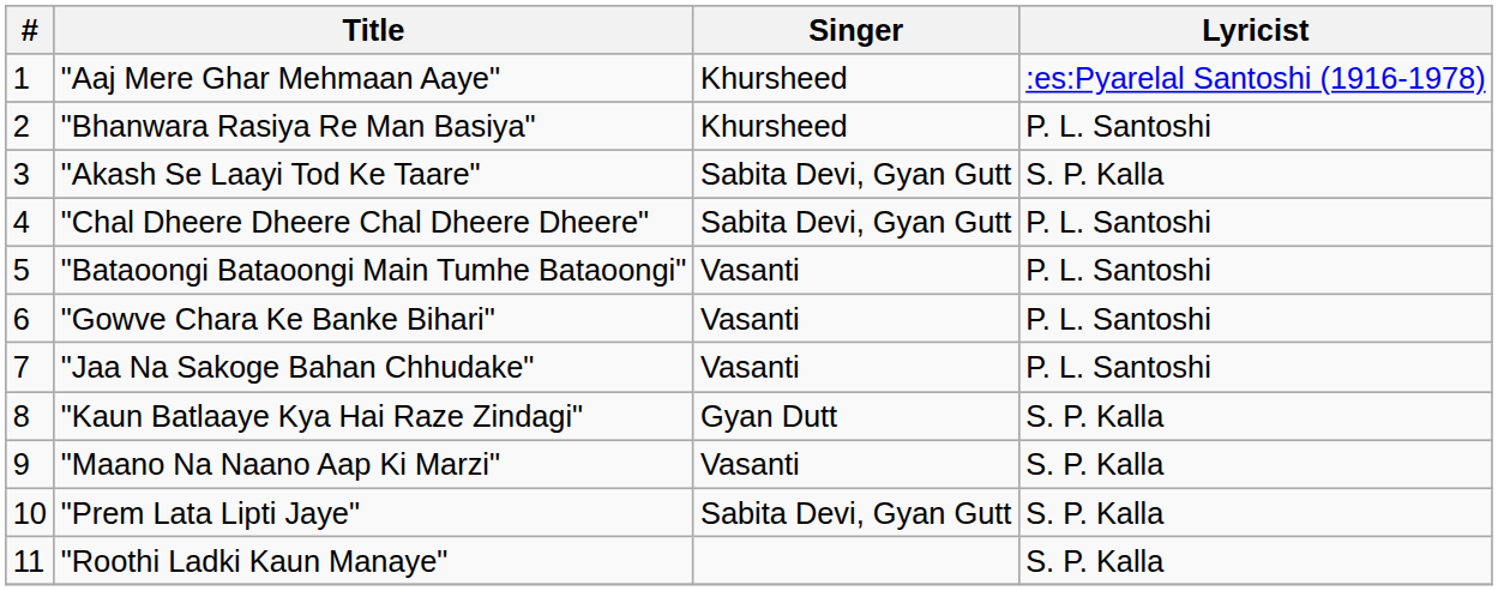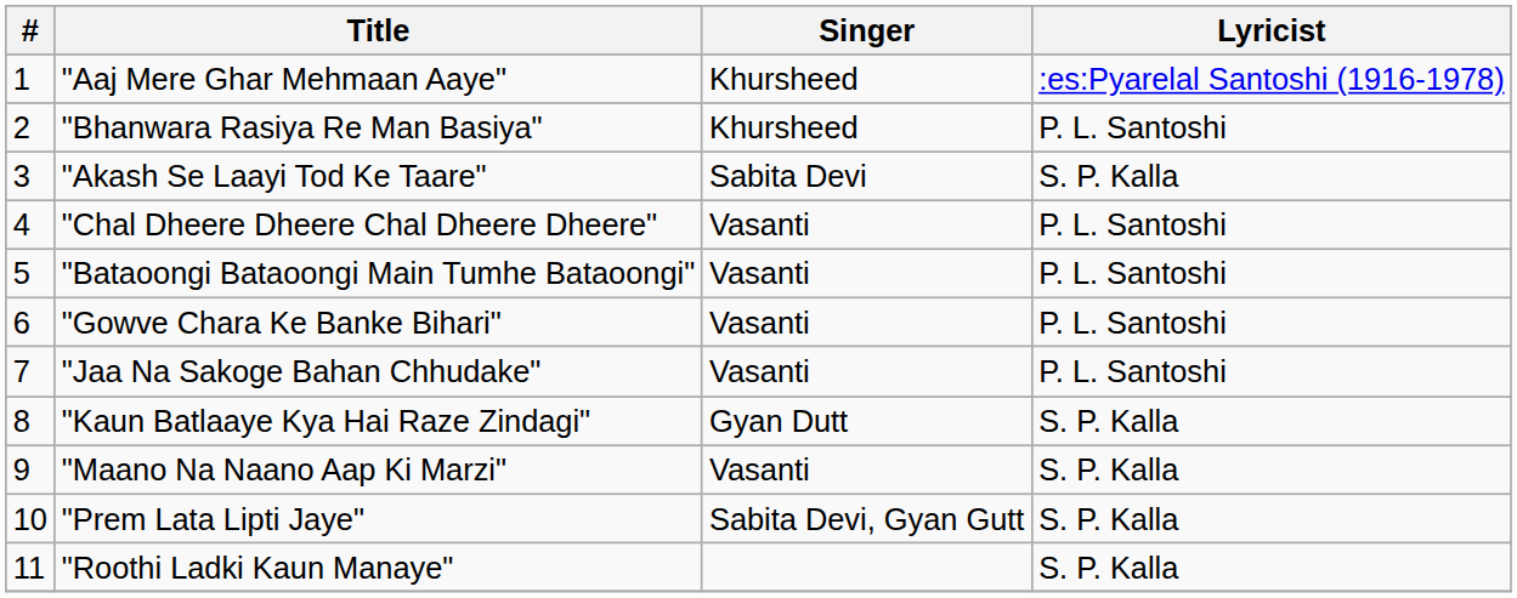"Akash Se Laayi Tod Ke Taare" | Singer: Sabita Devi, Gyan Gutt -> Sabita Devi
"Chal Dheere Dheere Chal Dheere Dheere" | Singer: Sabita Devi, Gyan Gutt -> Vasanti
